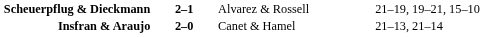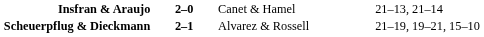rows swapped: Scheuerpflug & Dieckmann <-> Insfran & Araujo
